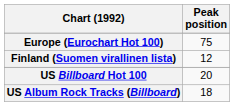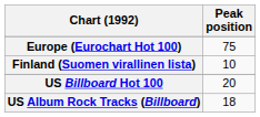Finland (Suomen virallinen lista) | Peak position: 12 -> 10
